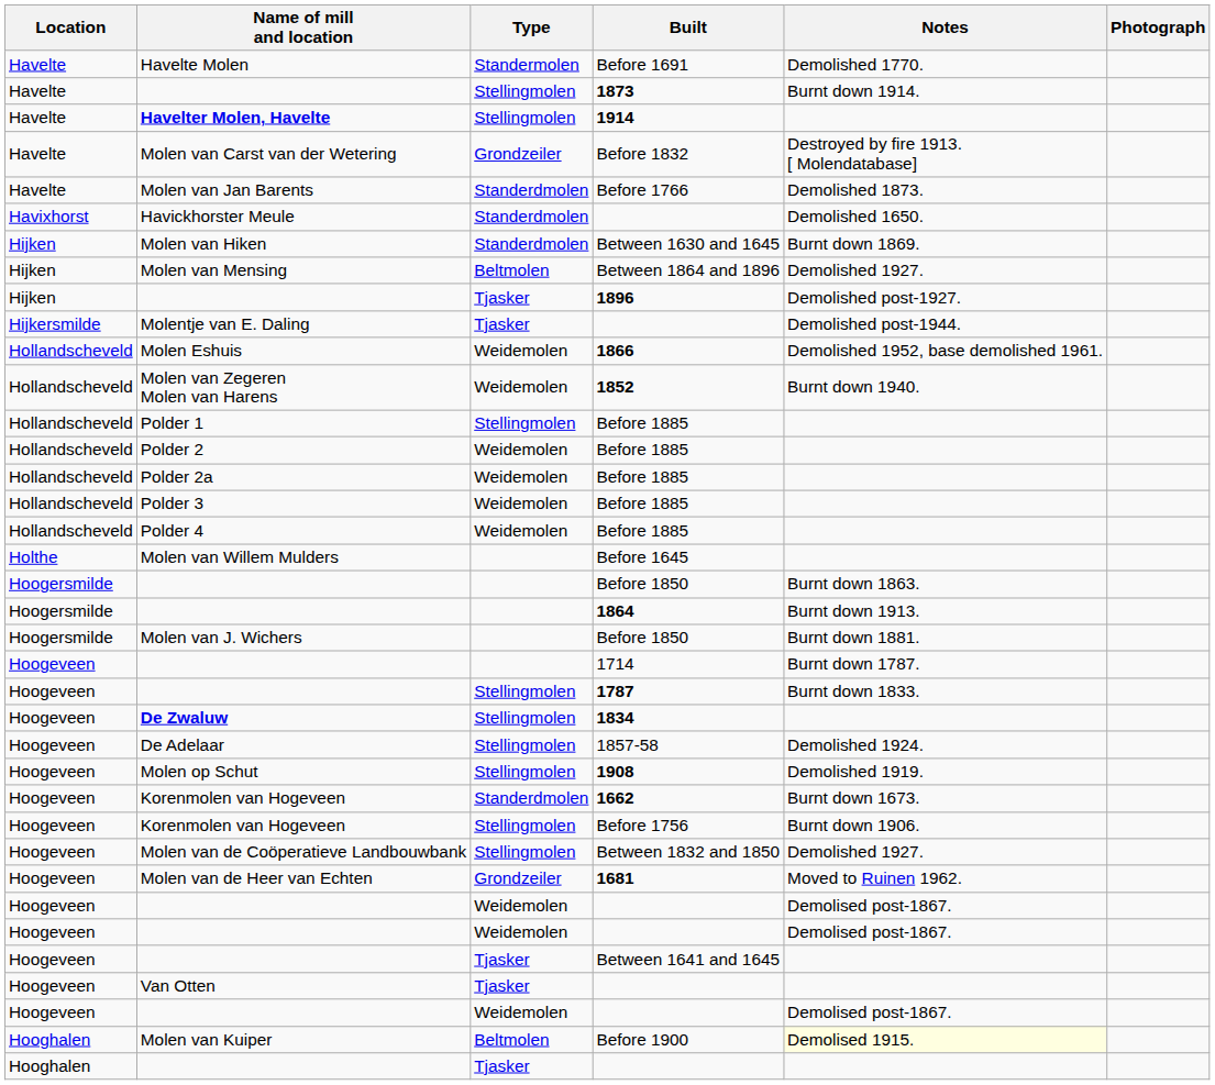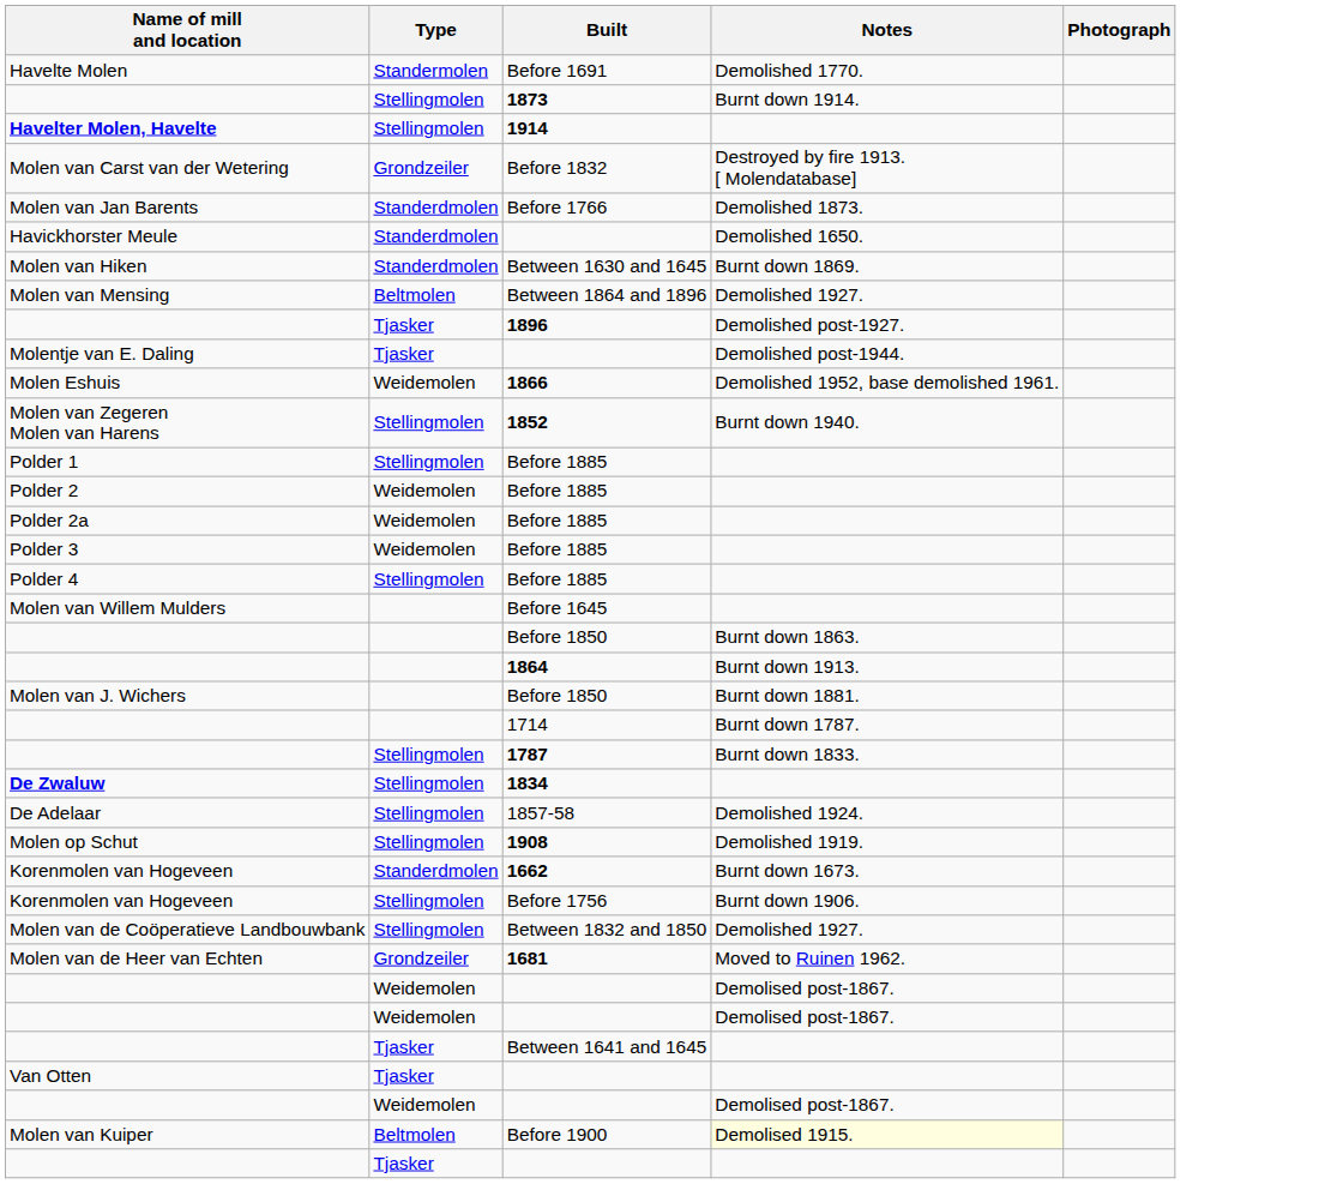- column: Location | Havelte | Havelte | Havelte | Havelte | Havelte | Havixhorst | Hijken | Hijken | Hijken | Hijkersmilde | Hollandscheveld | Hollandscheveld | Hollandscheveld | Hollandscheveld | Hollandscheveld | Hollandscheveld | Hollandscheveld | Holthe | Hoogersmilde | Hoogersmilde | Hoogersmilde | Hoogeveen | Hoogeveen | Hoogeveen | Hoogeveen | Hoogeveen | Hoogeveen | Hoogeveen | Hoogeveen | Hoogeveen | Hoogeveen | Hoogeveen | Hoogeveen | Hoogeveen | Hoogeveen | Hooghalen | Hooghalen
Molen van Zegeren Molen van Harens | Type: Weidemolen -> Stellingmolen
Polder 4 | Type: Weidemolen -> Stellingmolen
